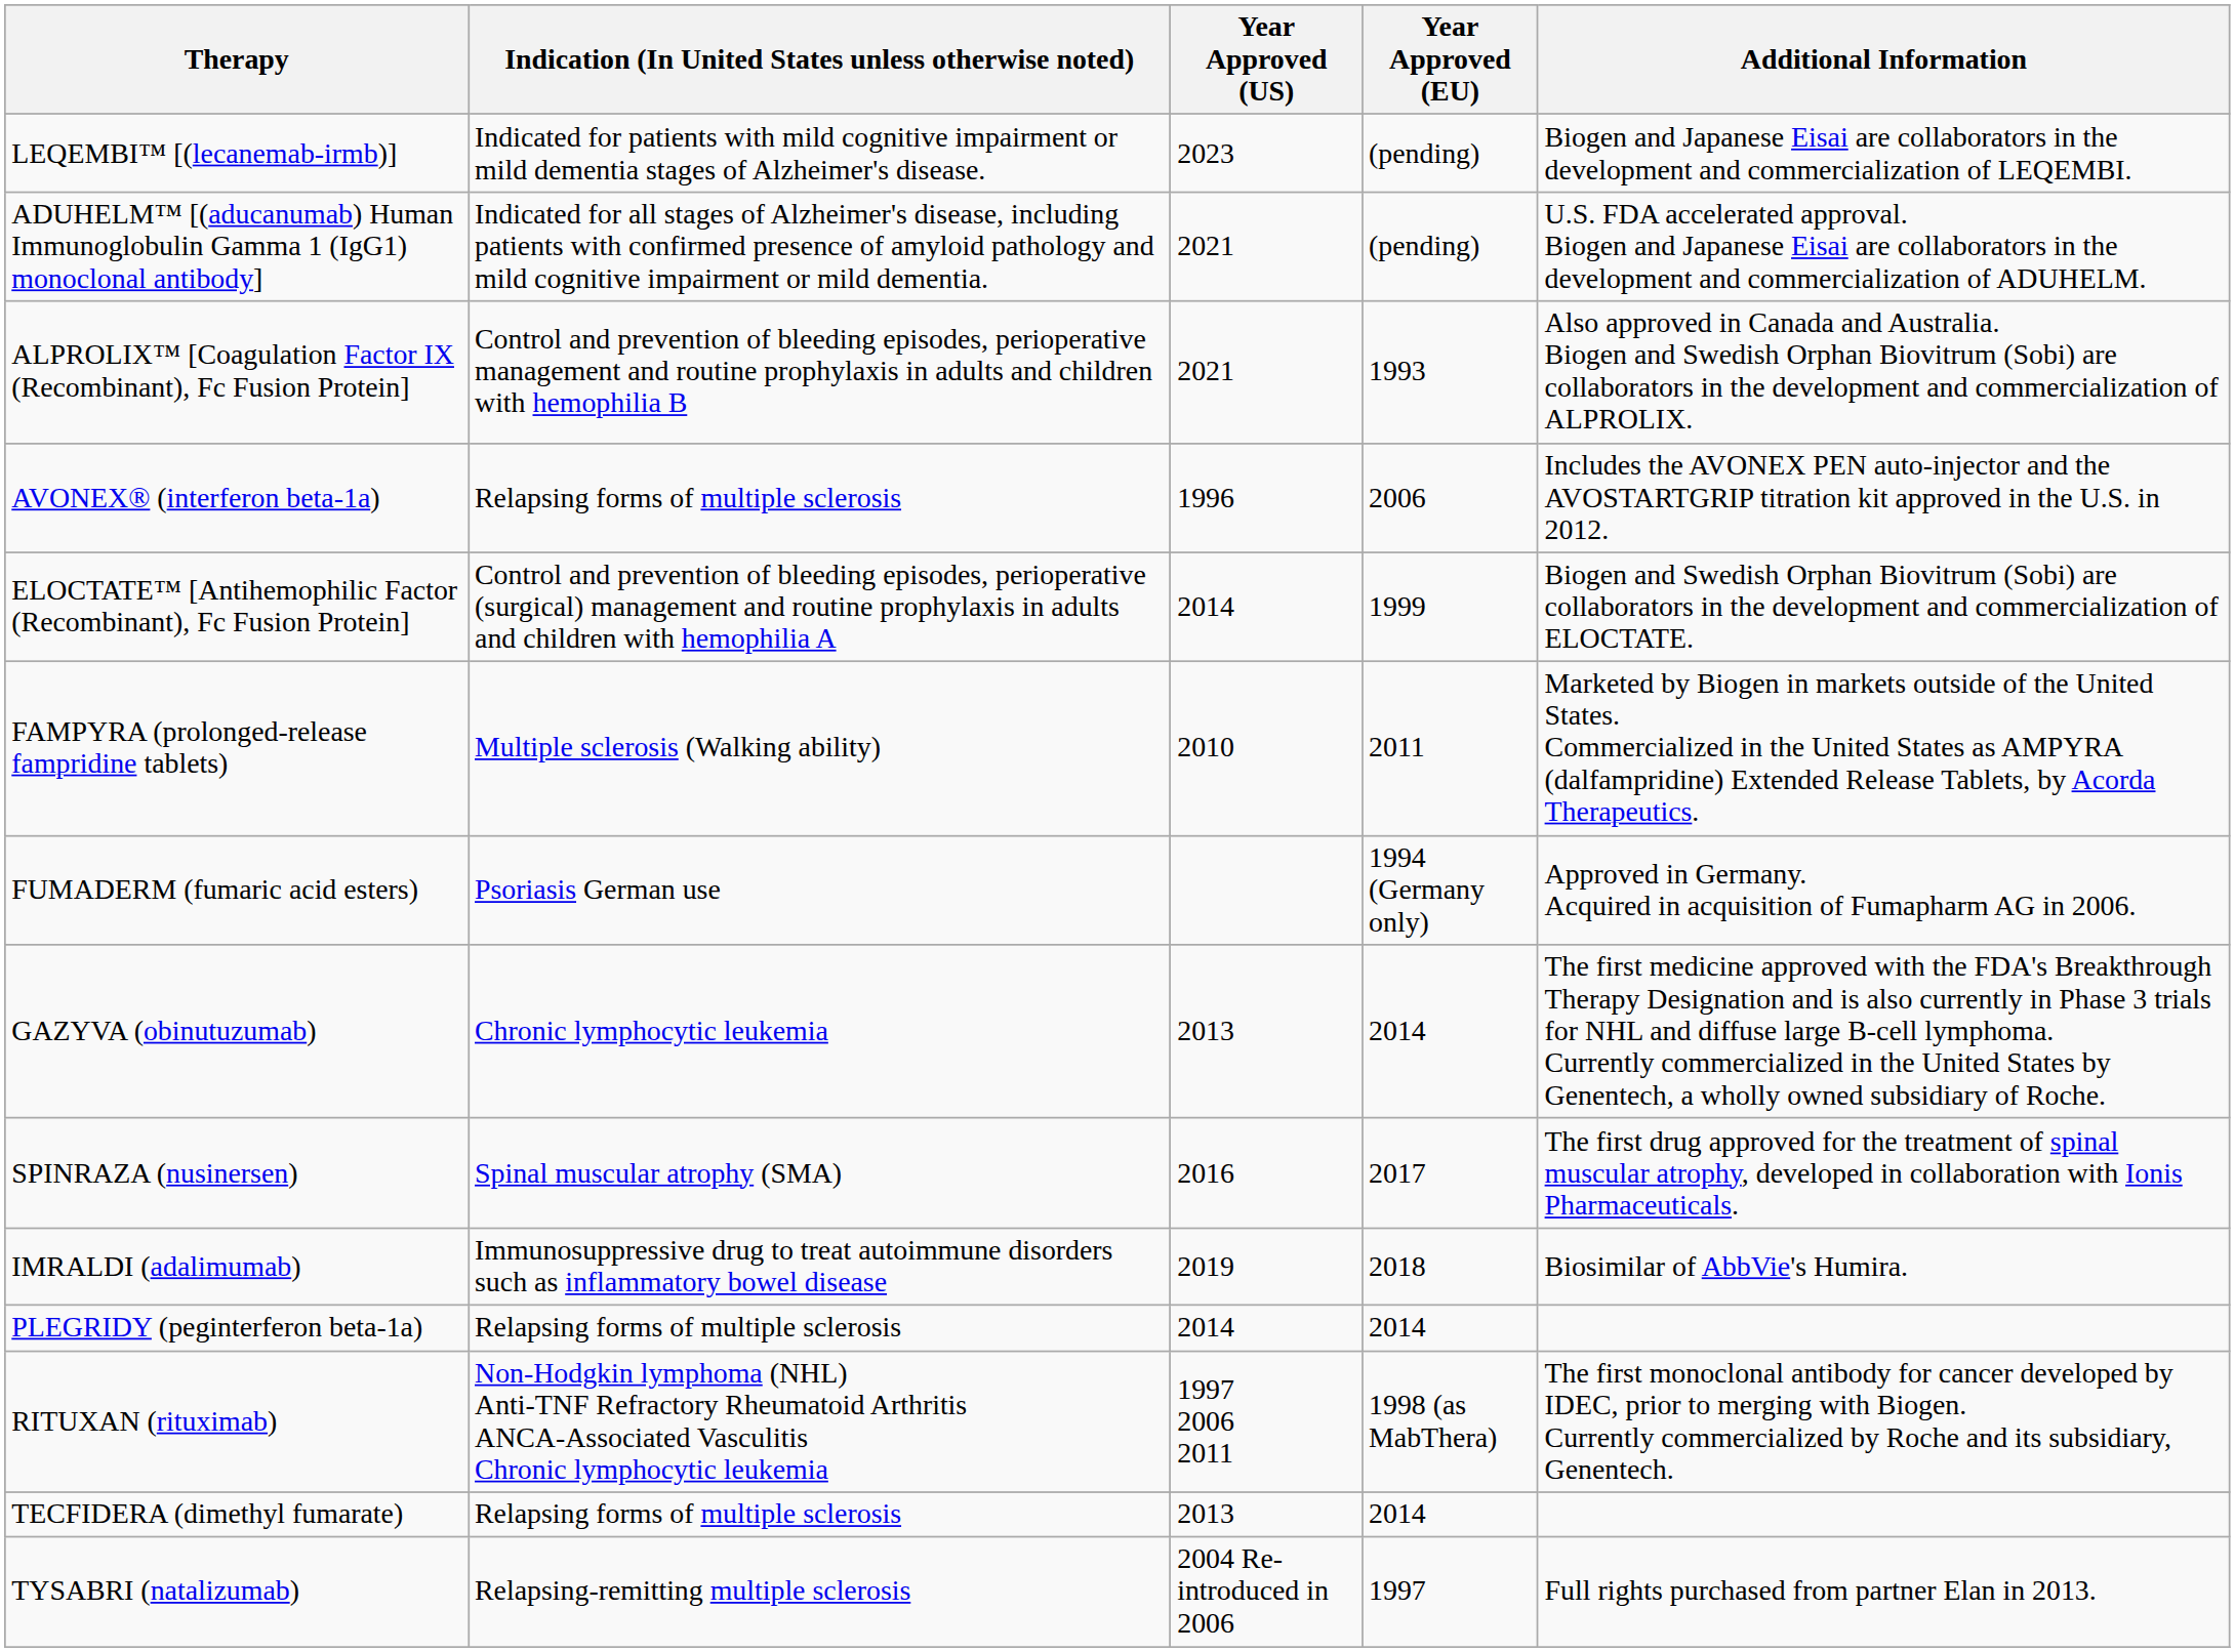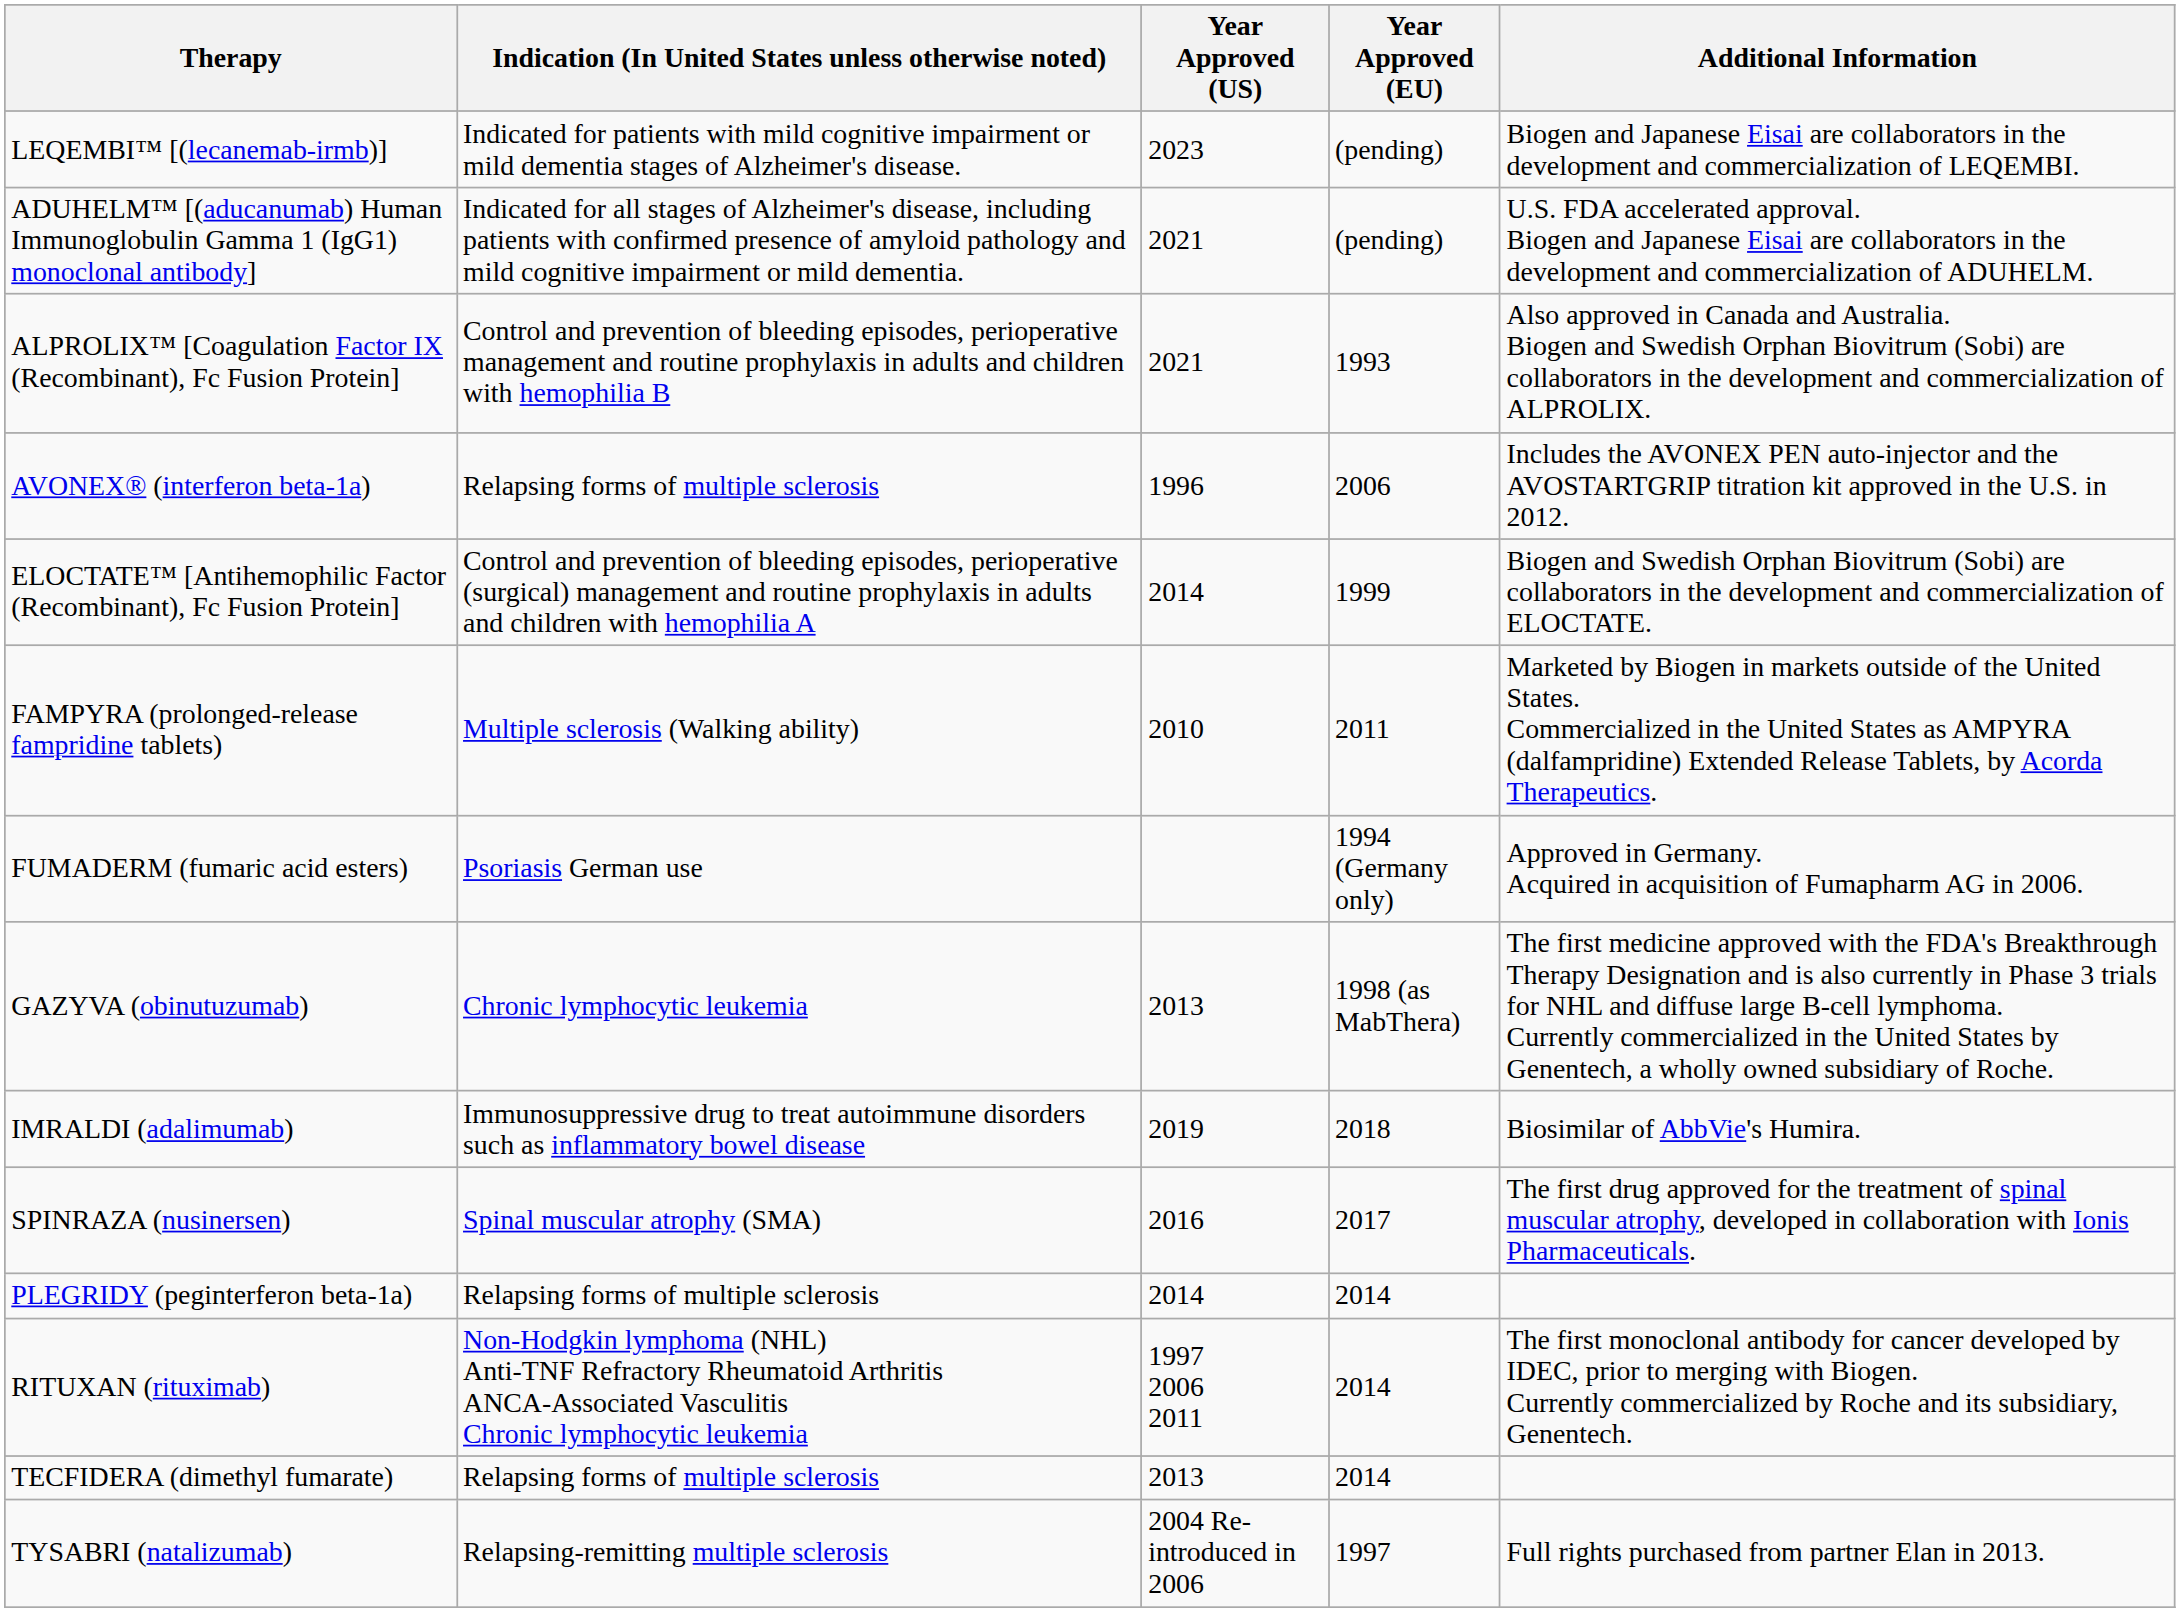GAZYVA (obinutuzumab) | Year Approved (EU): 2014 -> 1998 (as MabThera)
rows swapped: IMRALDI (adalimumab) <-> SPINRAZA (nusinersen)
RITUXAN (rituximab) | Year Approved (EU): 1998 (as MabThera) -> 2014
